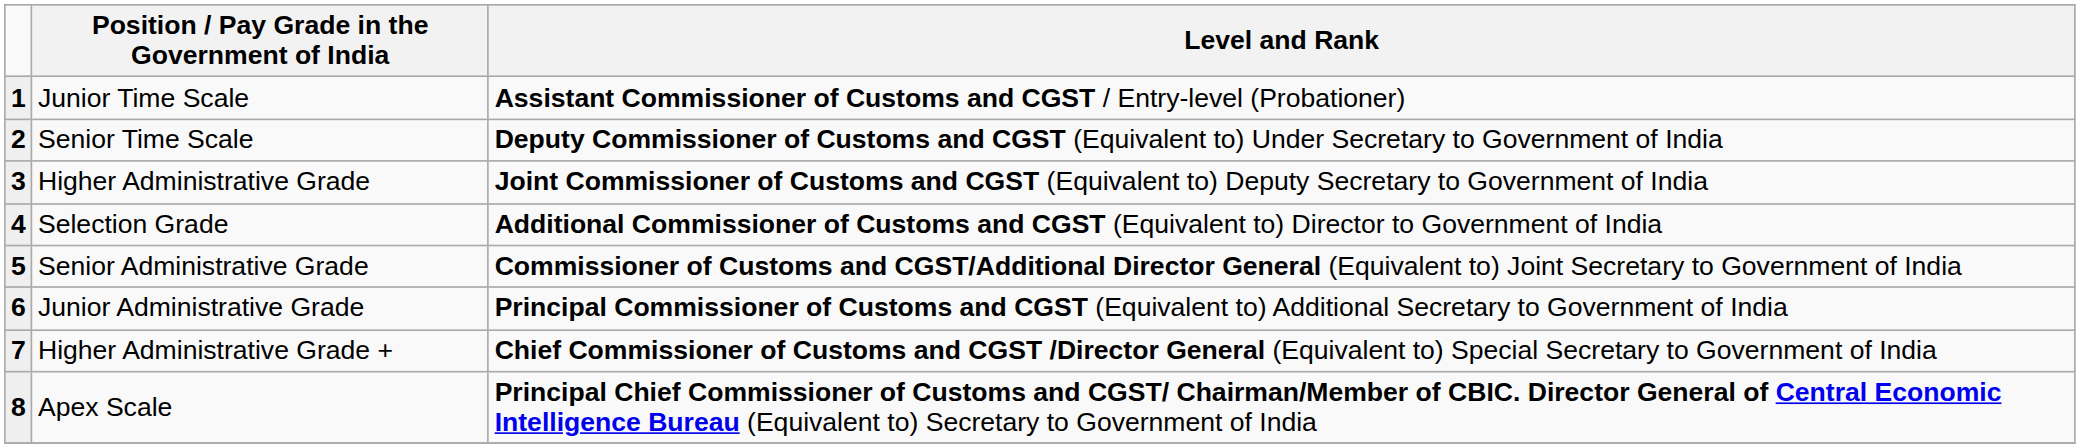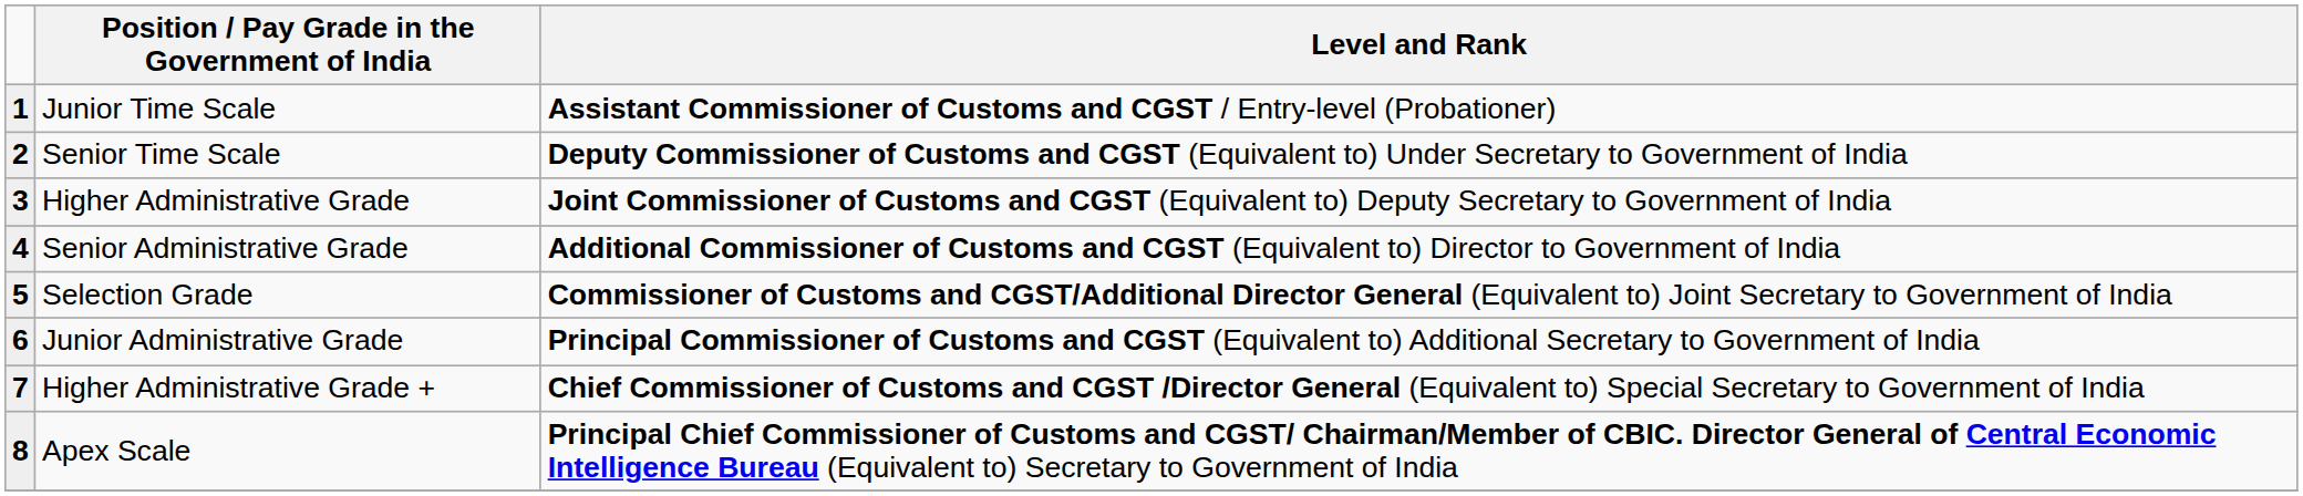4 | Position / Pay Grade in the Government of India: Selection Grade -> Senior Administrative Grade
5 | Position / Pay Grade in the Government of India: Senior Administrative Grade -> Selection Grade
